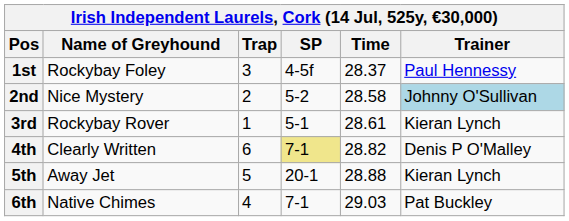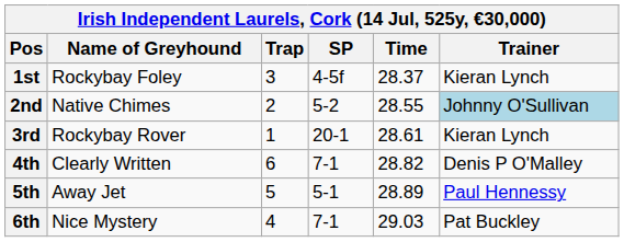1st | Trainer: Paul Hennessy -> Kieran Lynch
2nd | Name of Greyhound: Nice Mystery -> Native Chimes
2nd | Time: 28.58 -> 28.55
3rd | SP: 5-1 -> 20-1
4th | SP: khaki background -> no background
5th | SP: 20-1 -> 5-1
5th | Time: 28.88 -> 28.89
5th | Trainer: Kieran Lynch -> Paul Hennessy
6th | Name of Greyhound: Native Chimes -> Nice Mystery
